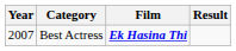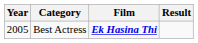Best Actress | Year: 2007 -> 2005
